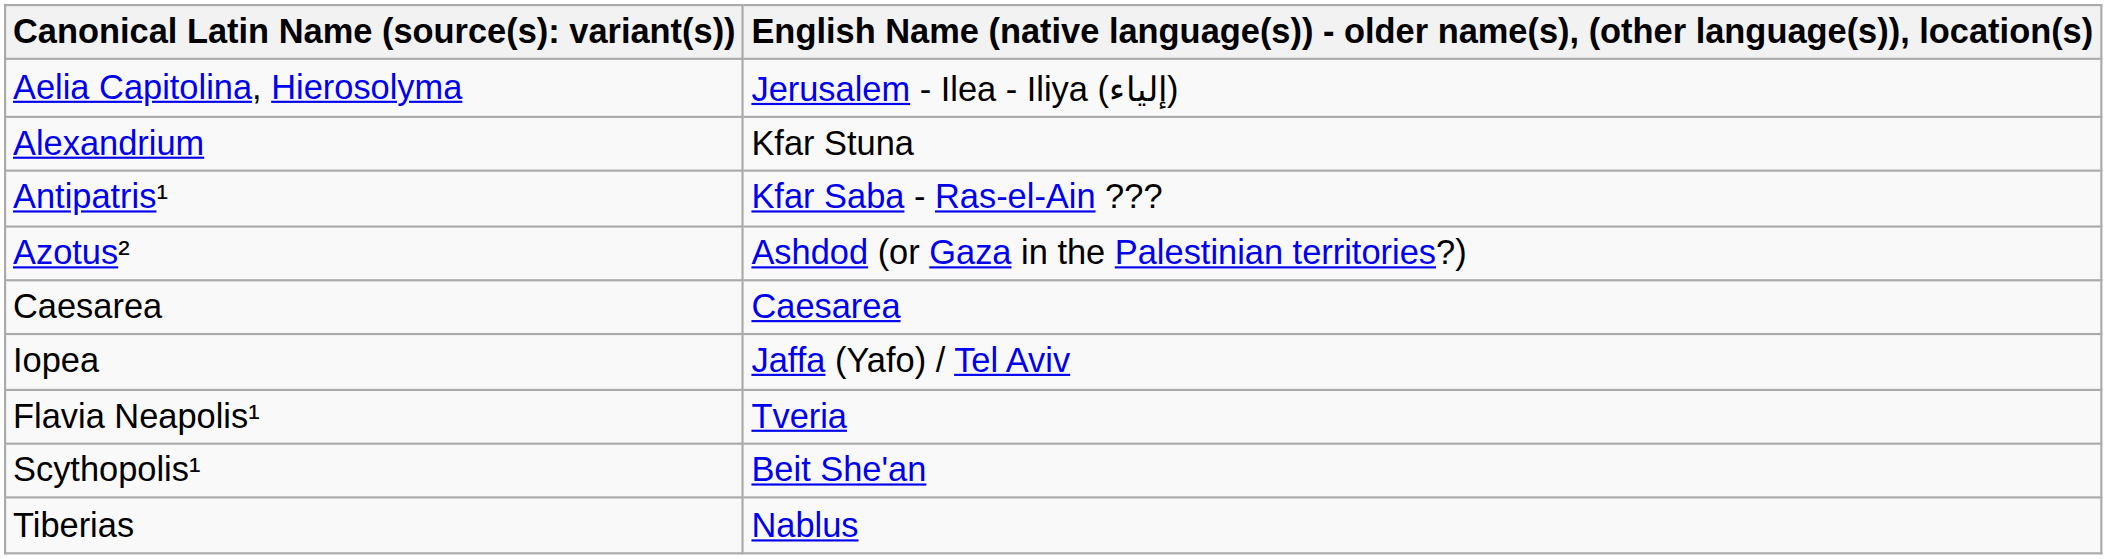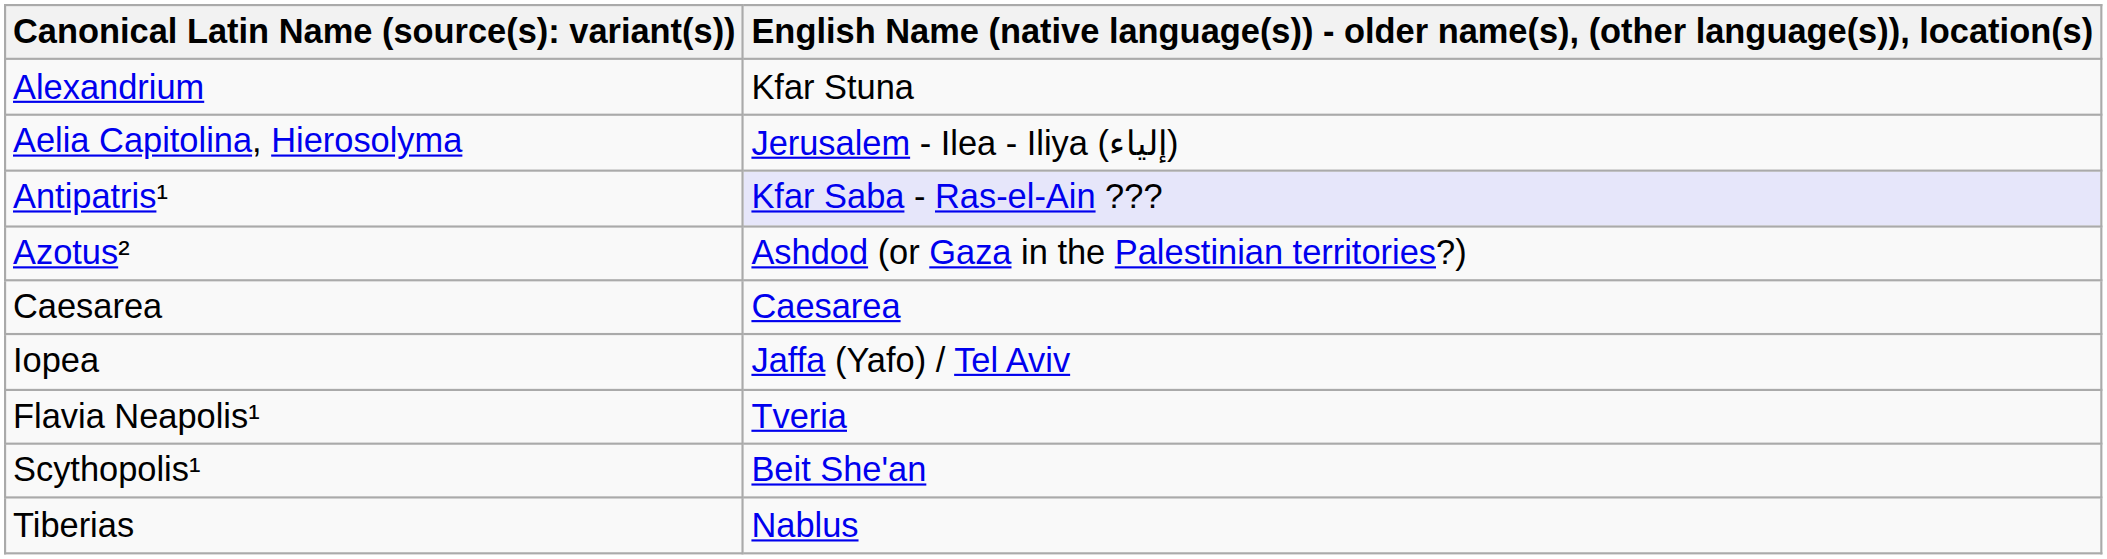rows swapped: Aelia Capitolina, Hierosolyma <-> Alexandrium
Antipatris¹ | column 2: no background -> lavender background
